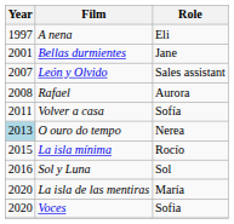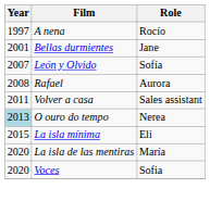A nena | Role: Eli -> Rocío
León y Olvido | Role: Sales assistant -> Sofía
Volver a casa | Role: Sofía -> Sales assistant
La isla mínima | Role: Rocío -> Eli
- row: 2016 | Sol y Luna | Sol
